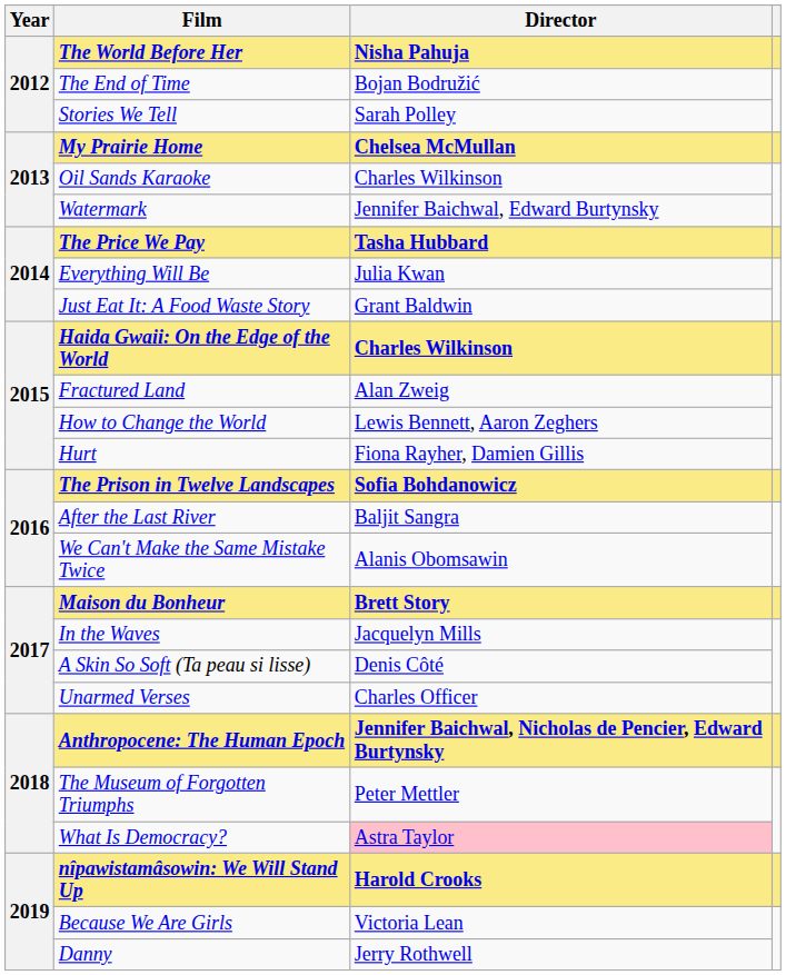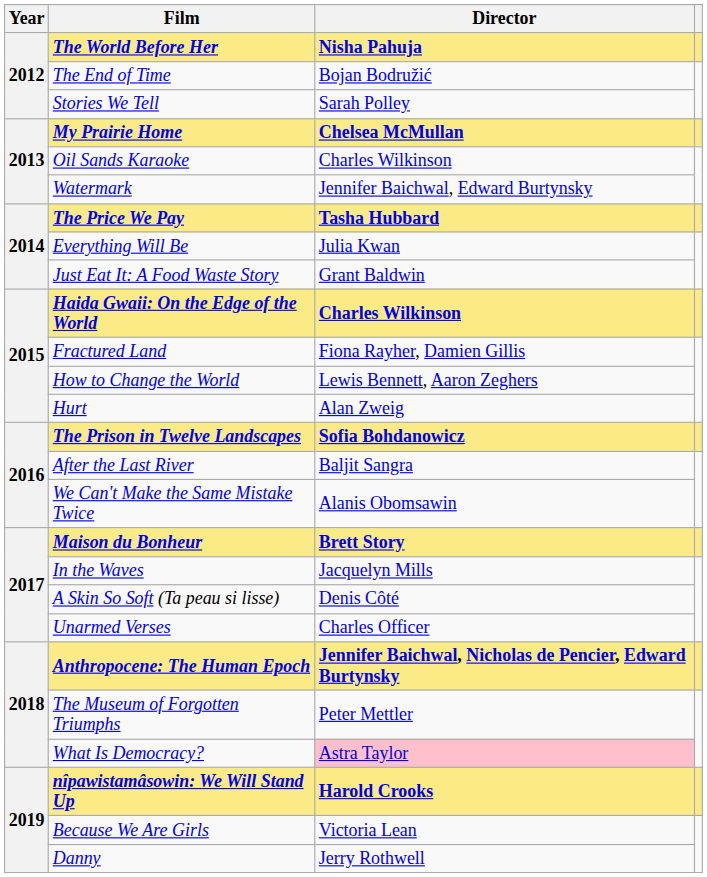Fractured Land | Director: Alan Zweig -> Fiona Rayher, Damien Gillis
Hurt | Director: Fiona Rayher, Damien Gillis -> Alan Zweig
